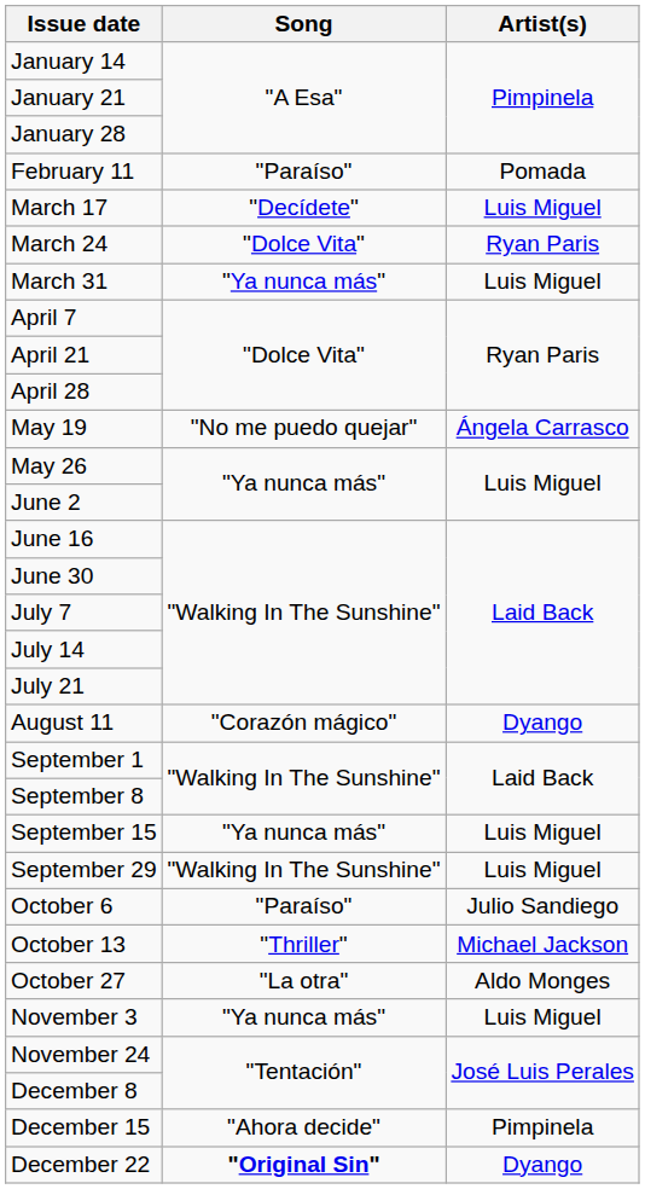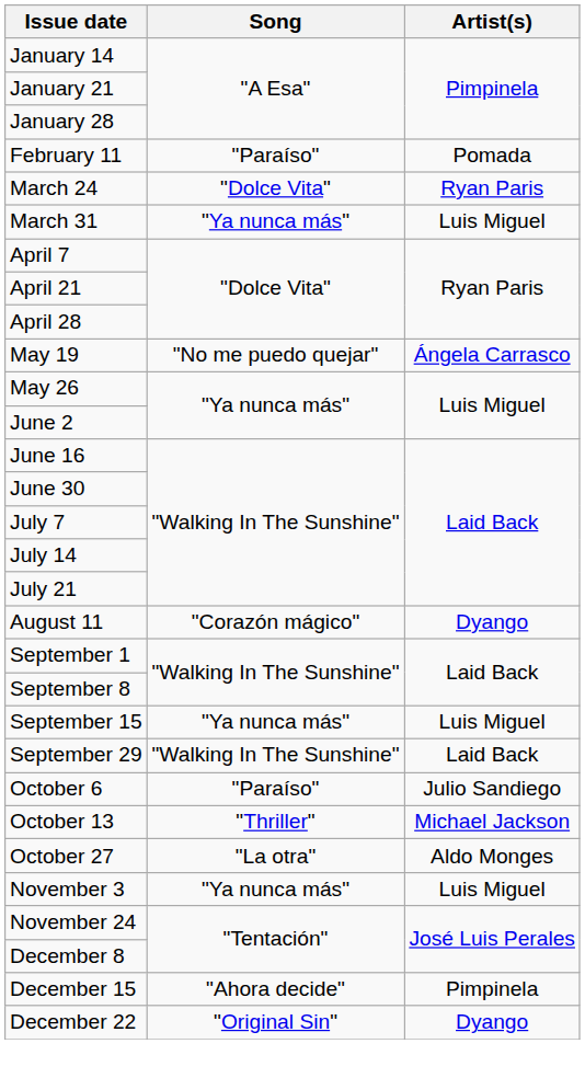- row: March 17 | "Decídete" | Luis Miguel
September 29 | Artist(s): Luis Miguel -> Laid Back
December 22 | Song: bold -> normal
